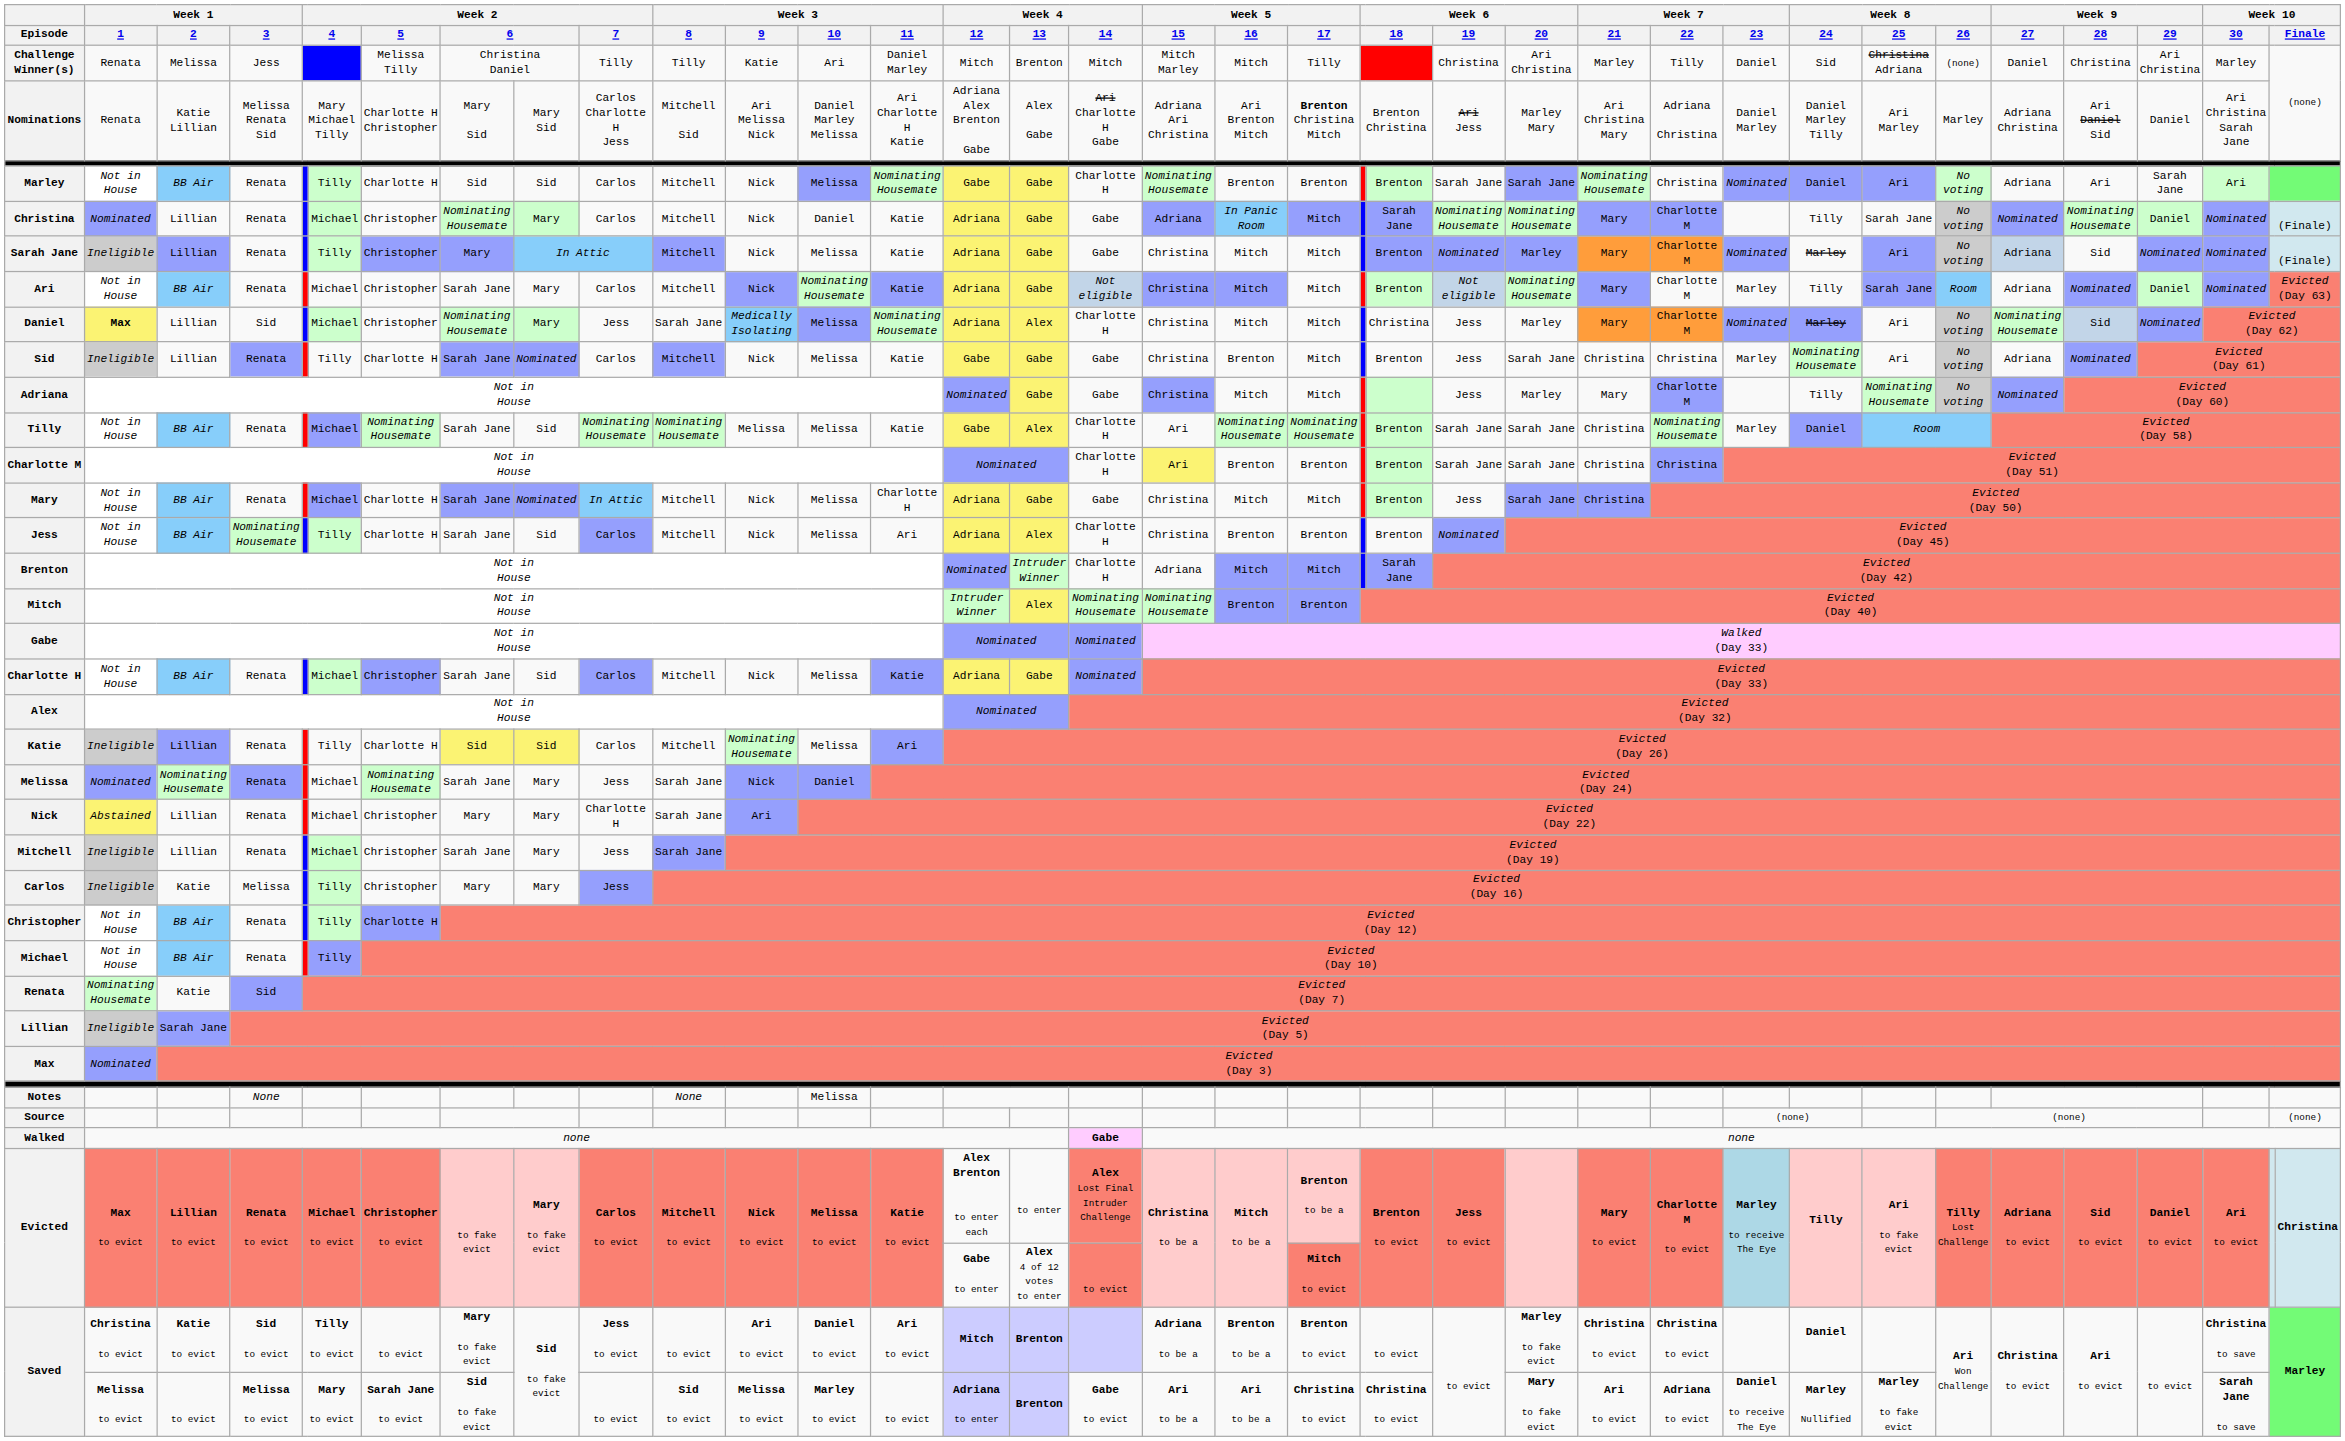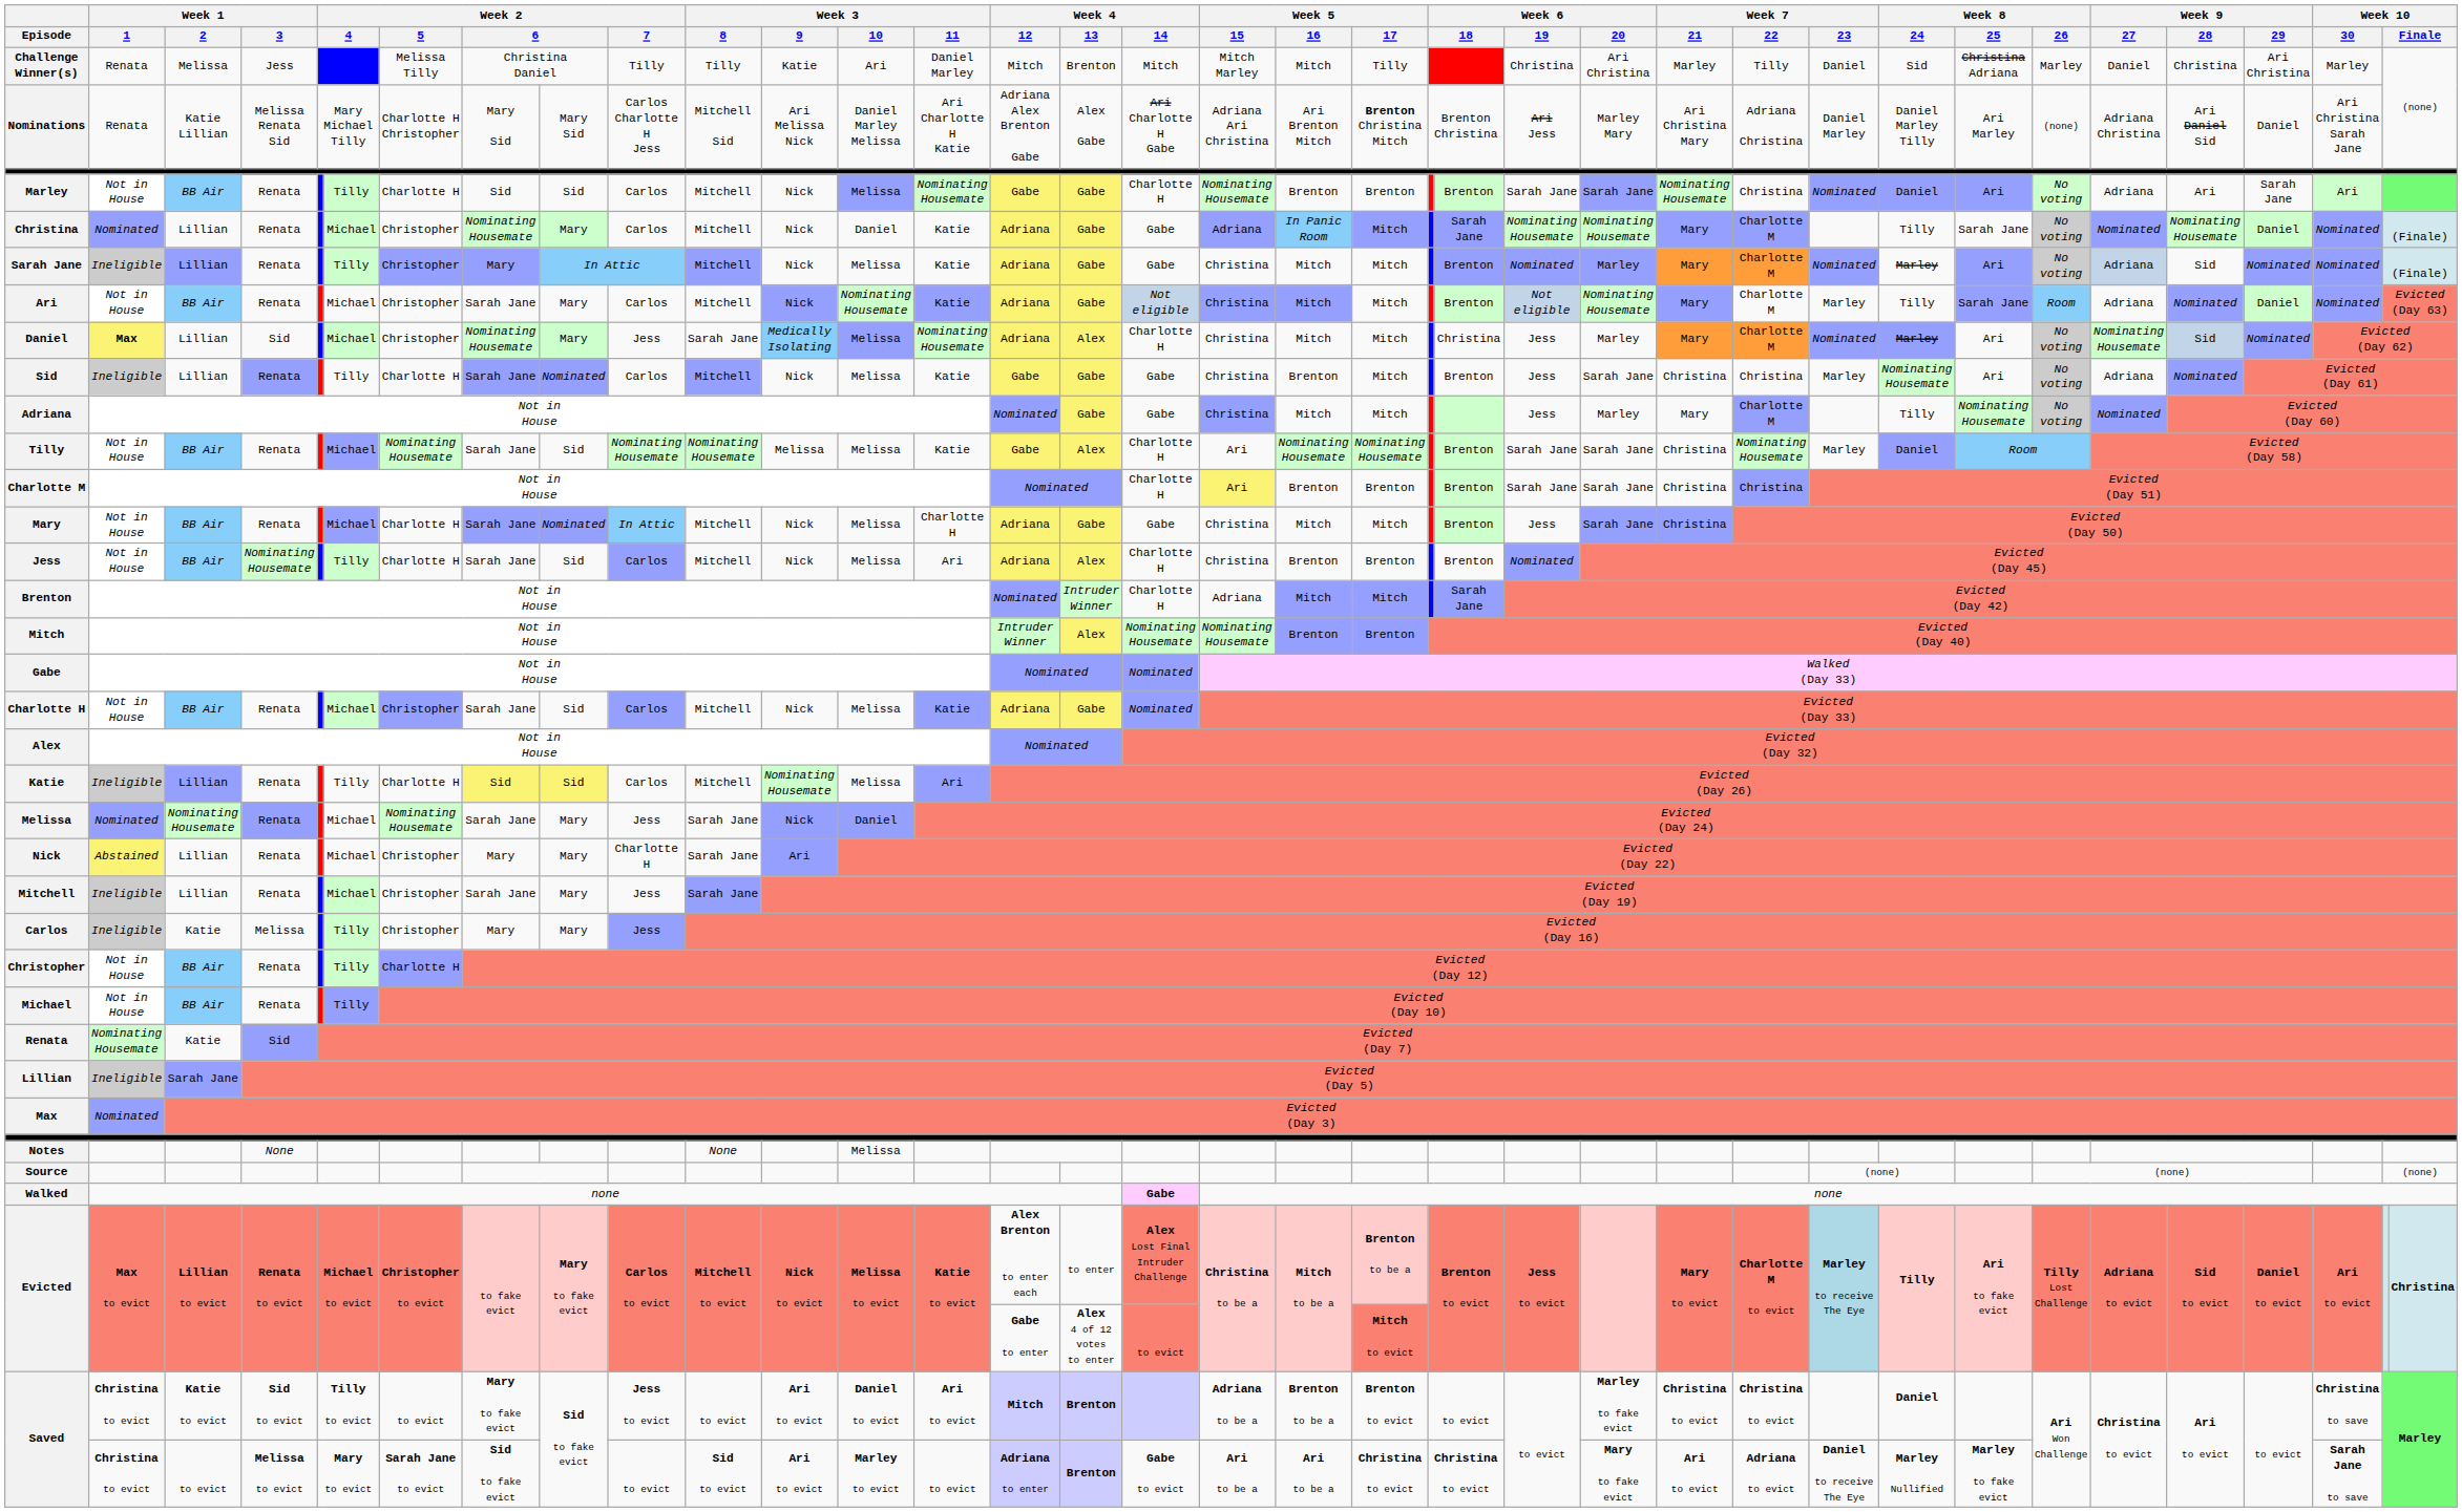Challenge Winner(s) | Week 8 / 26: (none) -> Marley
Nominations | Week 8 / 26: Marley -> (none)
Saved / Melissa to evict | Week 1 / 1: Melissa to evict -> Christina to evict
Saved / Melissa to evict | Week 3 / 9: Melissa to evict -> Ari to evict
